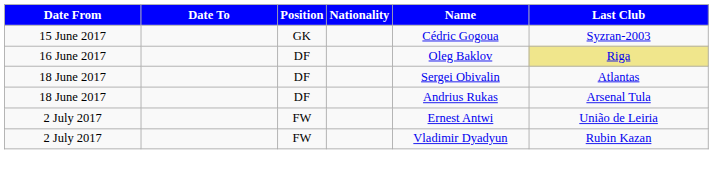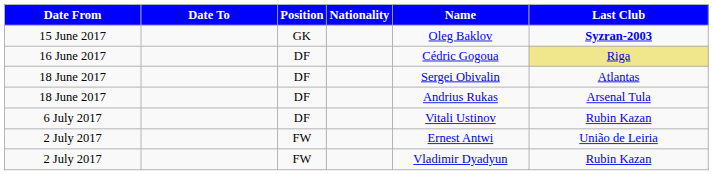15 June 2017 | Name: Cédric Gogoua -> Oleg Baklov
15 June 2017 | Last Club: normal -> bold
16 June 2017 | Name: Oleg Baklov -> Cédric Gogoua
+ row: 6 July 2017 | DF | Vitali Ustinov | Rubin Kazan
